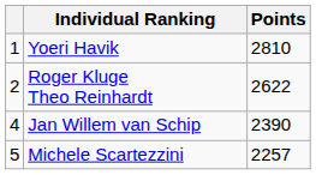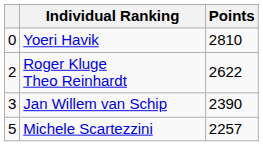Yoeri Havik | column 1: 1 -> 0
Jan Willem van Schip | column 1: 4 -> 3
